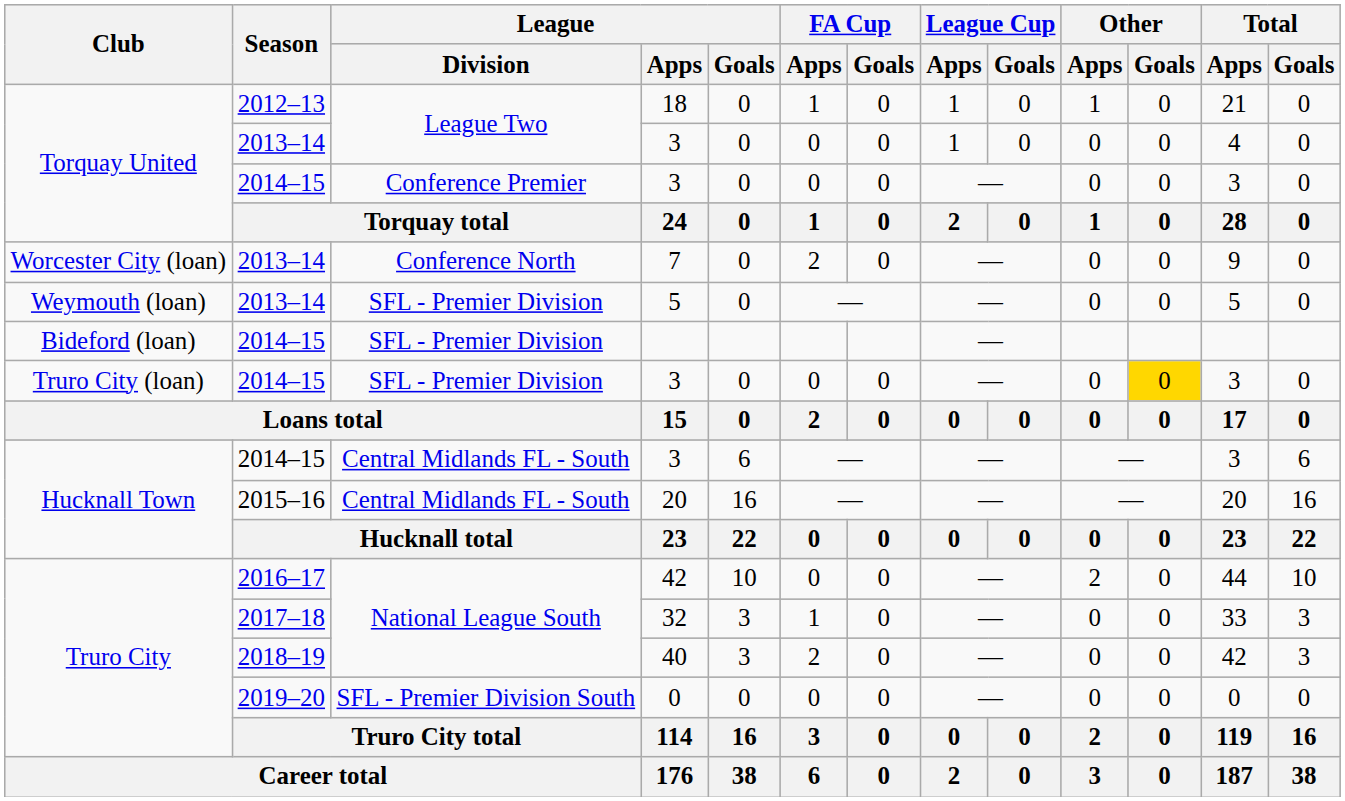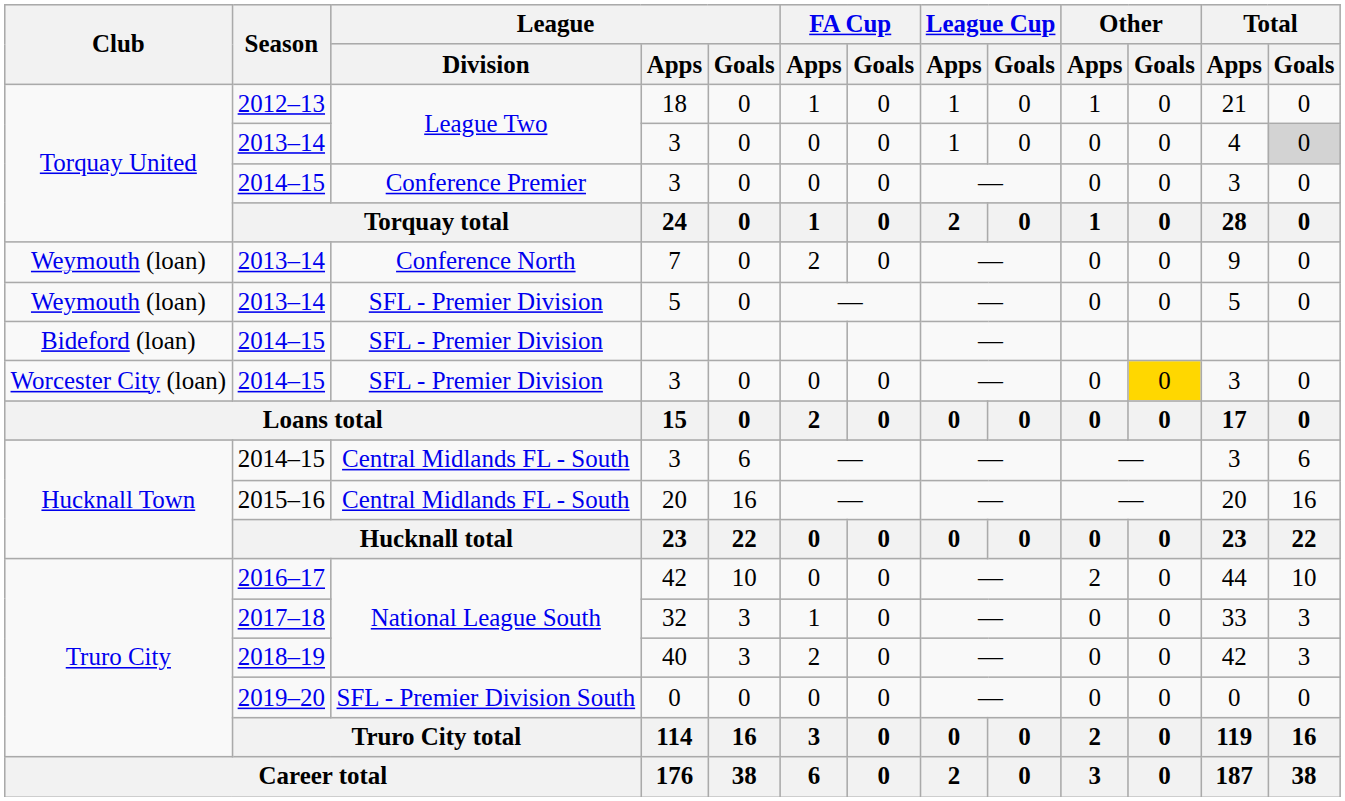League Two / 3 | Total / Goals: no background -> lightgrey background
7 | Club: Worcester City (loan) -> Weymouth (loan)
SFL - Premier Division / 3 | Club: Truro City (loan) -> Worcester City (loan)
